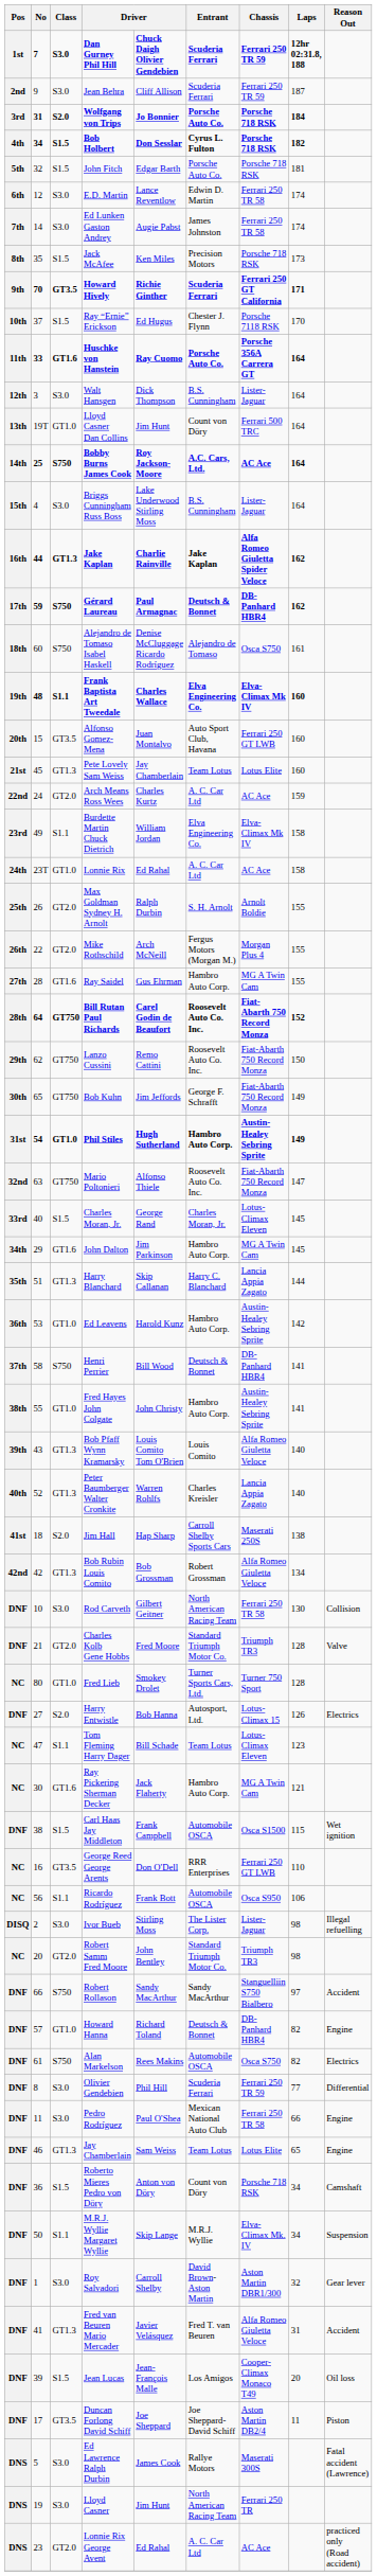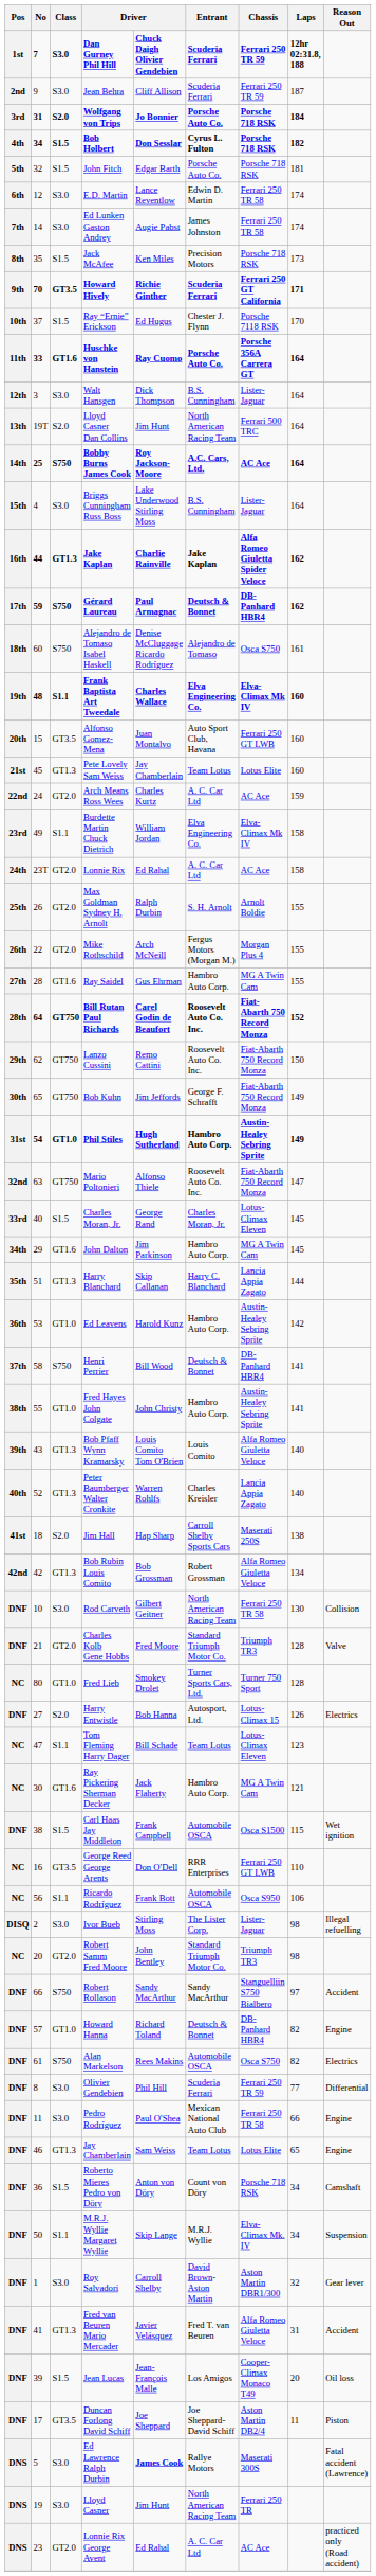Lloyd Casner Dan Collins | Class: GT1.0 -> S2.0
Lloyd Casner Dan Collins | Entrant: Count von Döry -> North American Racing Team
Lonnie Rix | Class: GT1.0 -> GT2.0
Ed Lawrence Ralph Durbin | column 5: normal -> bold
